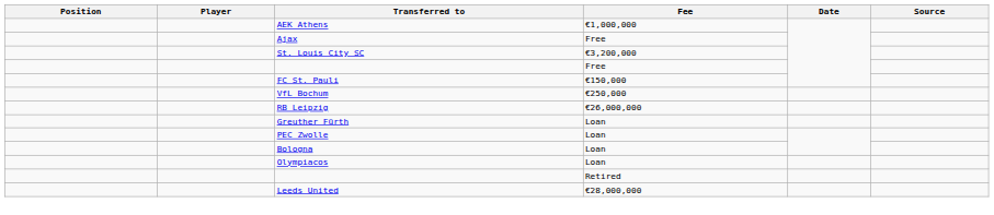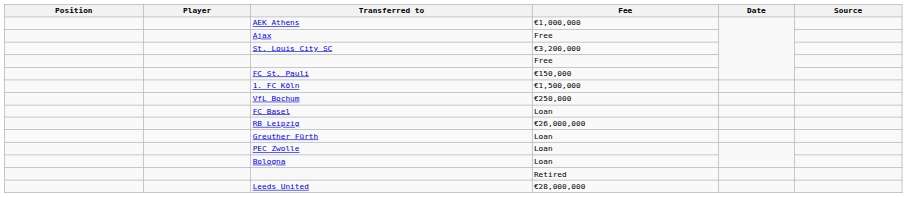+ row: 1. FC Köln | €1,500,000
+ row: FC Basel | Loan
- row: Olympiacos | Loan
